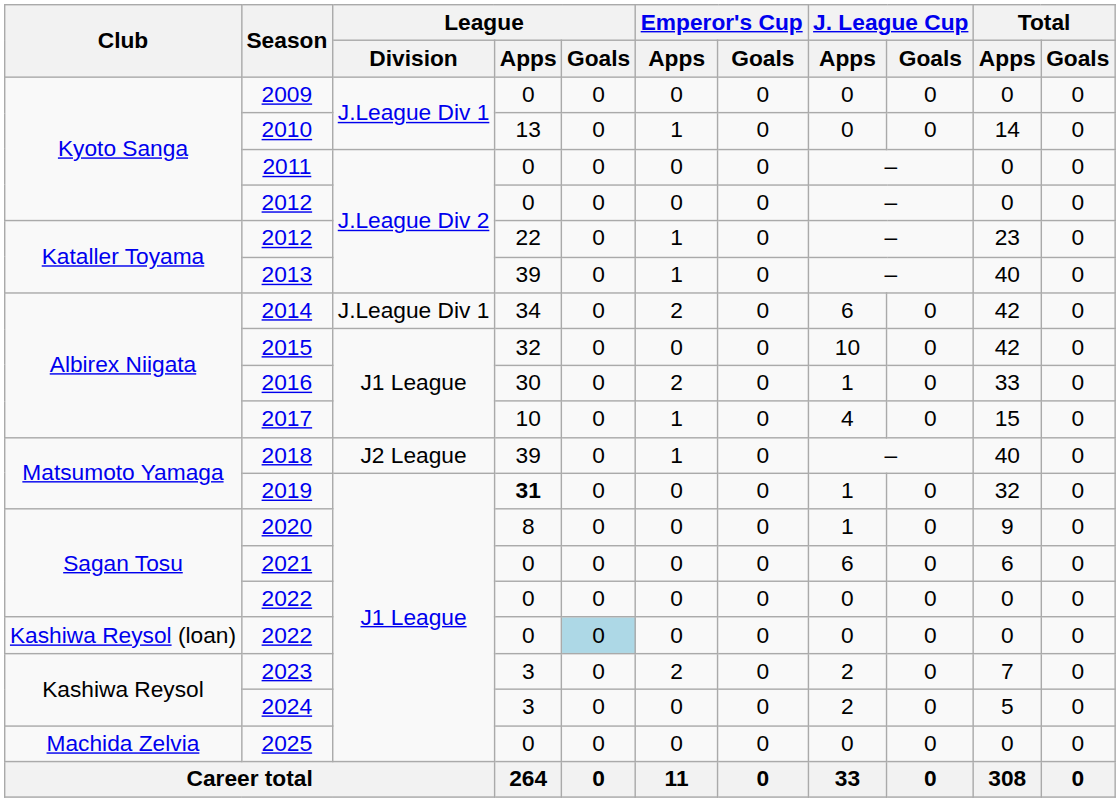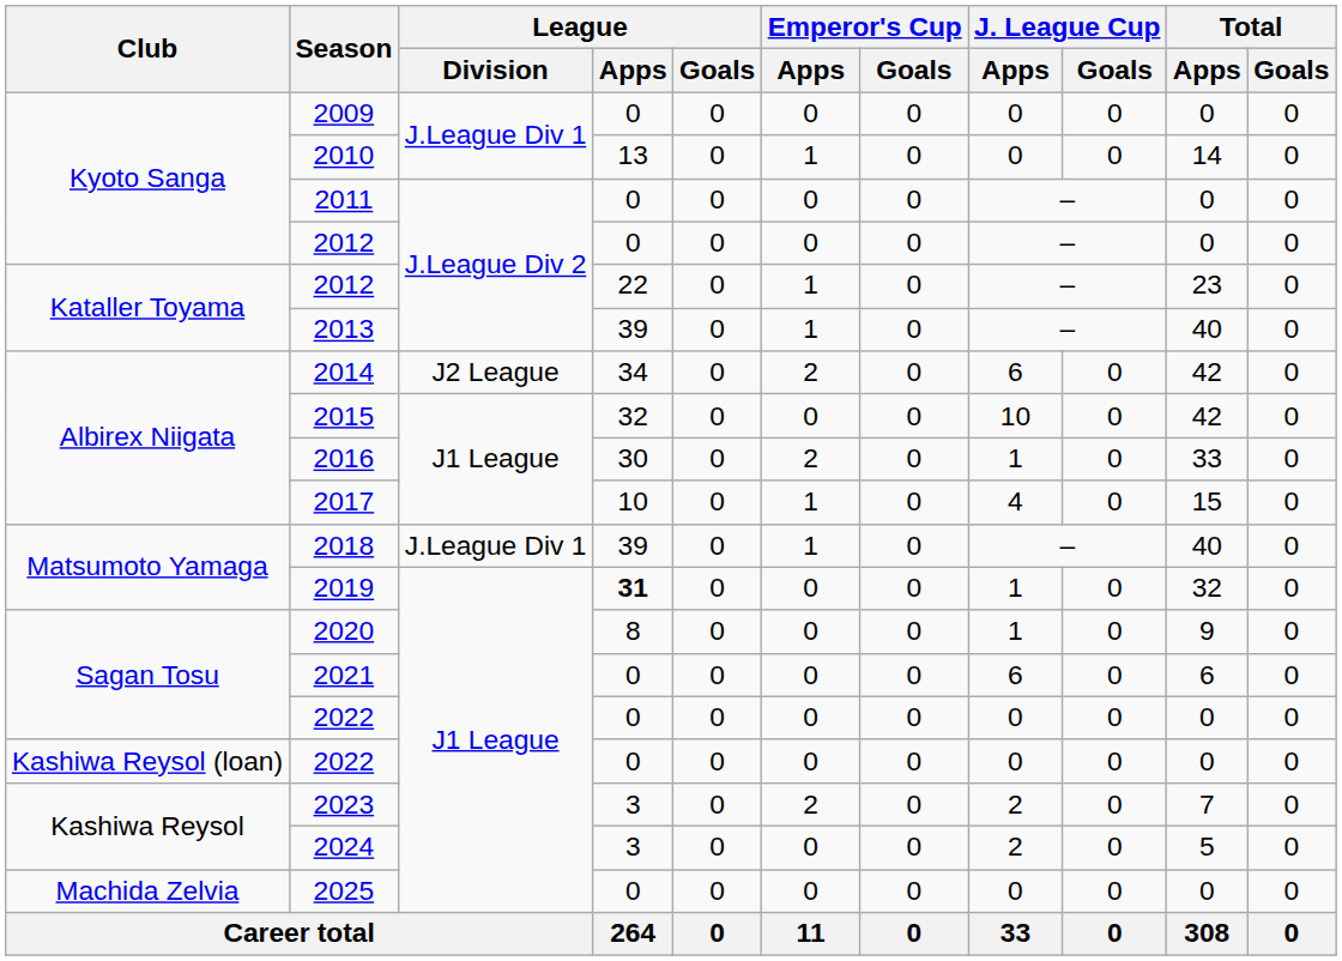2014 | League / Division: J.League Div 1 -> J2 League
2018 | League / Division: J2 League -> J.League Div 1
Kashiwa Reysol (loan) / 2022 | League / Goals: lightblue background -> no background
